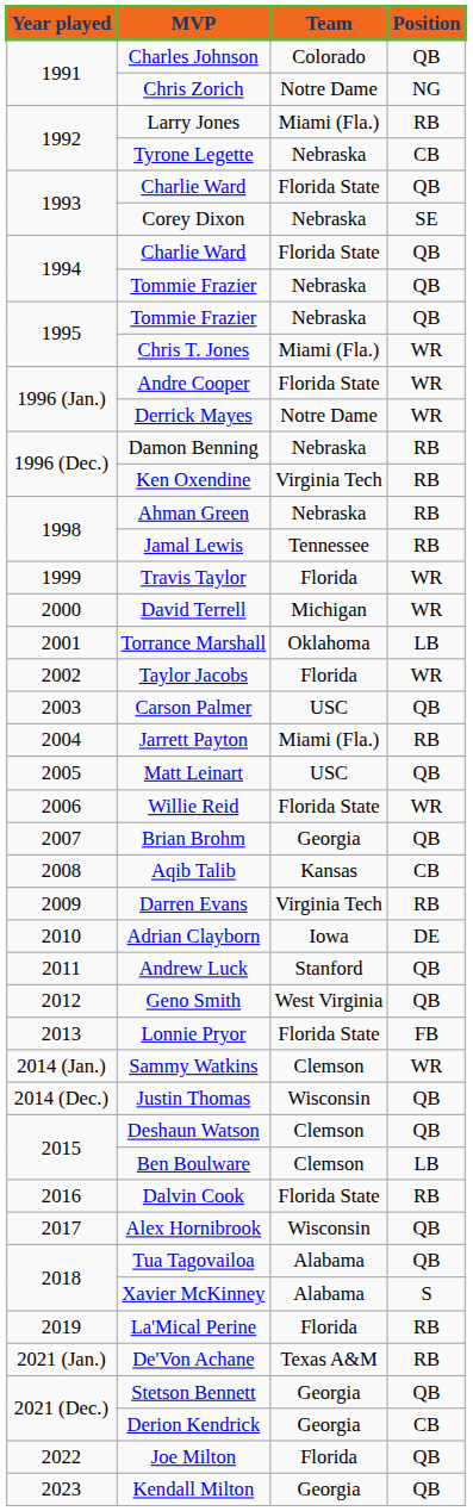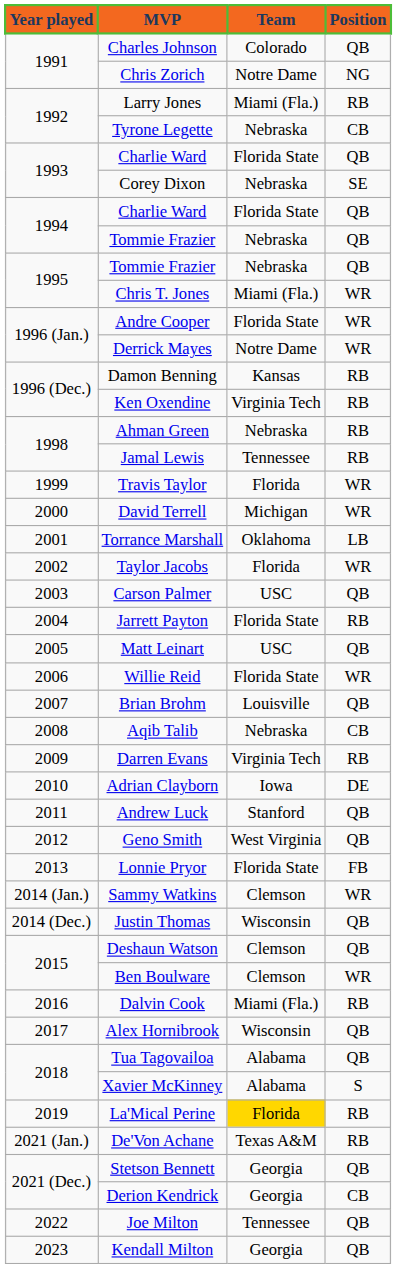Damon Benning | Team: Nebraska -> Kansas
Jarrett Payton | Team: Miami (Fla.) -> Florida State
Brian Brohm | Team: Georgia -> Louisville
Aqib Talib | Team: Kansas -> Nebraska
Ben Boulware | Position: LB -> WR
Dalvin Cook | Team: Florida State -> Miami (Fla.)
La'Mical Perine | Team: no background -> gold background
Joe Milton | Team: Florida -> Tennessee
